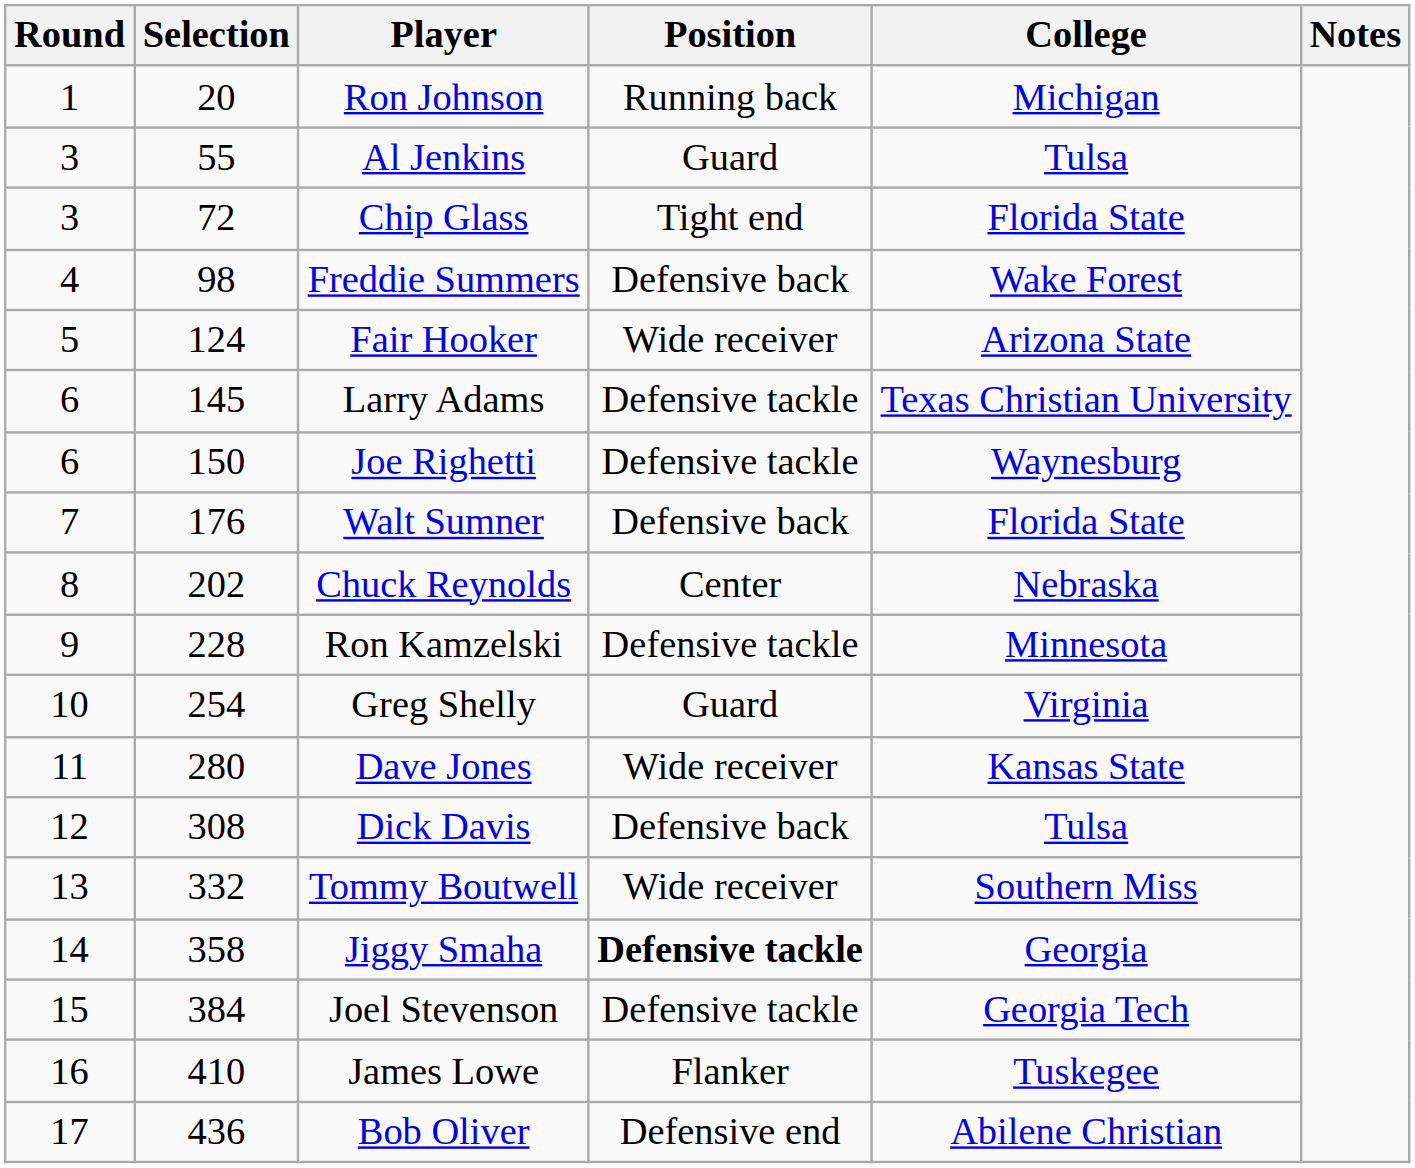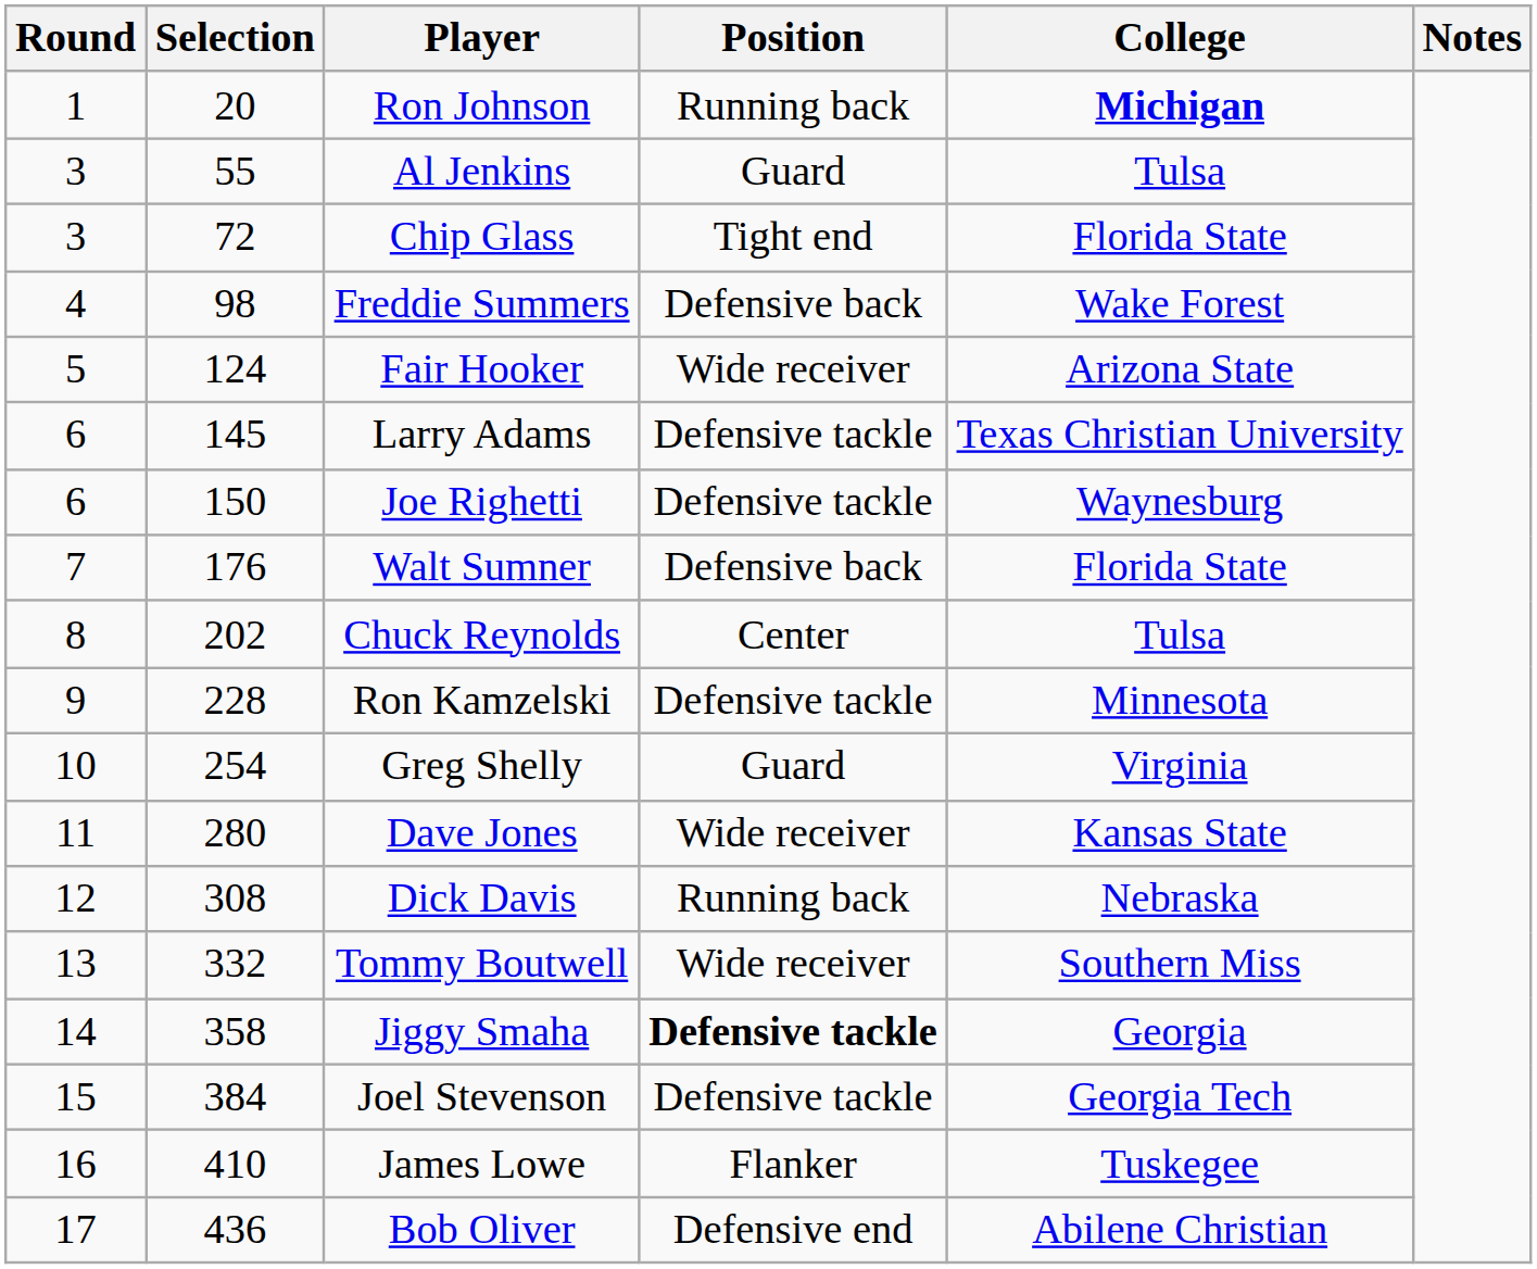Ron Johnson | College: normal -> bold
Chuck Reynolds | College: Nebraska -> Tulsa
Dick Davis | Position: Defensive back -> Running back
Dick Davis | College: Tulsa -> Nebraska
